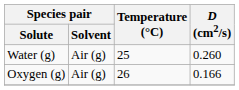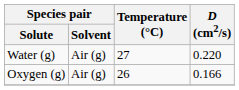Water (g) | Temperature (°C): 25 -> 27
Water (g) | D (cm2/s): 0.260 -> 0.220
